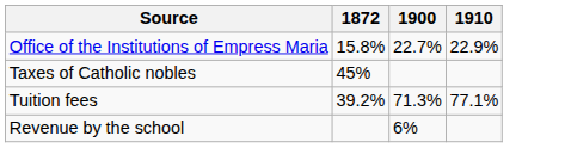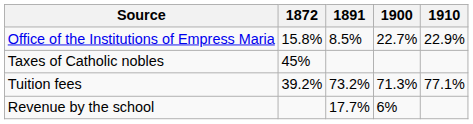+ column: 1891 | 8.5% | 73.2% | 17.7%
